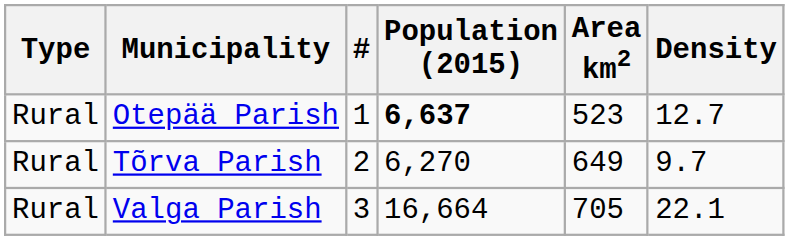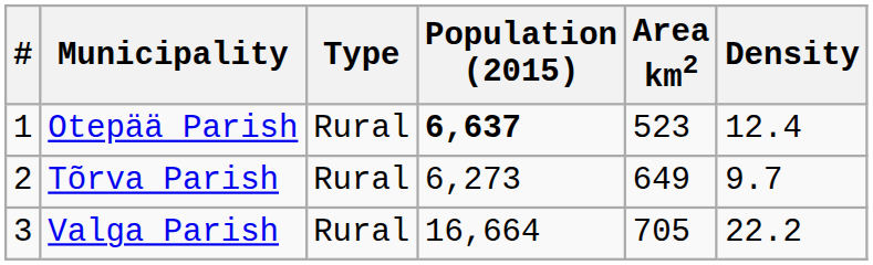columns swapped: # <-> Type
Otepää Parish | Density: 12.7 -> 12.4
Tõrva Parish | Population (2015): 6,270 -> 6,273
Valga Parish | Density: 22.1 -> 22.2
